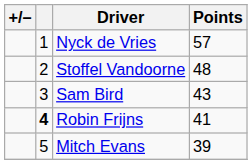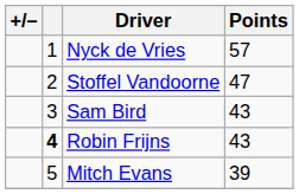Stoffel Vandoorne | Points: 48 -> 47
Robin Frijns | Points: 41 -> 43
